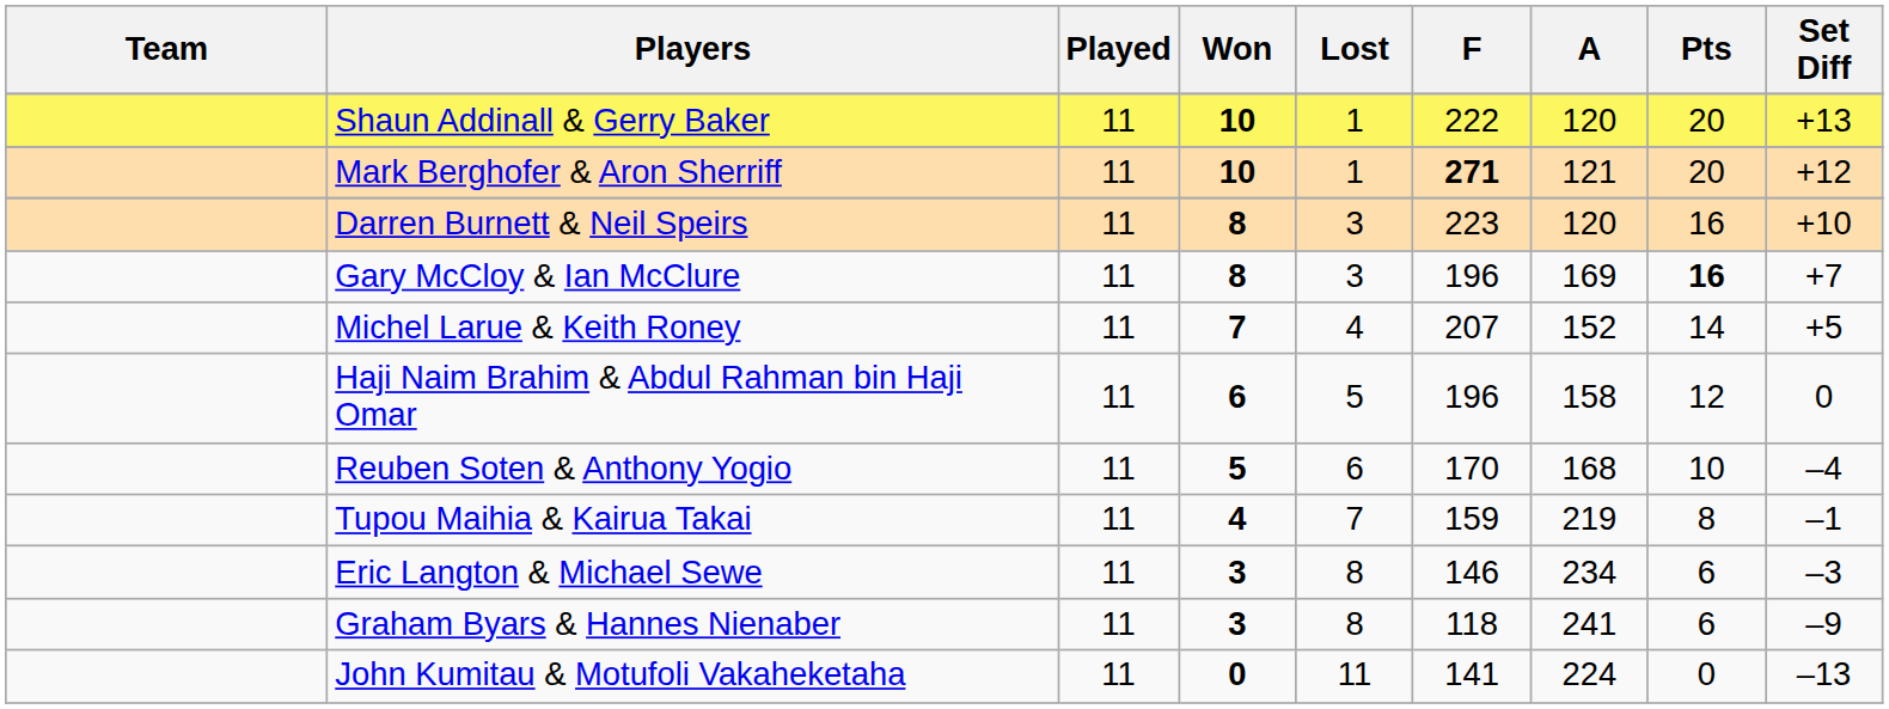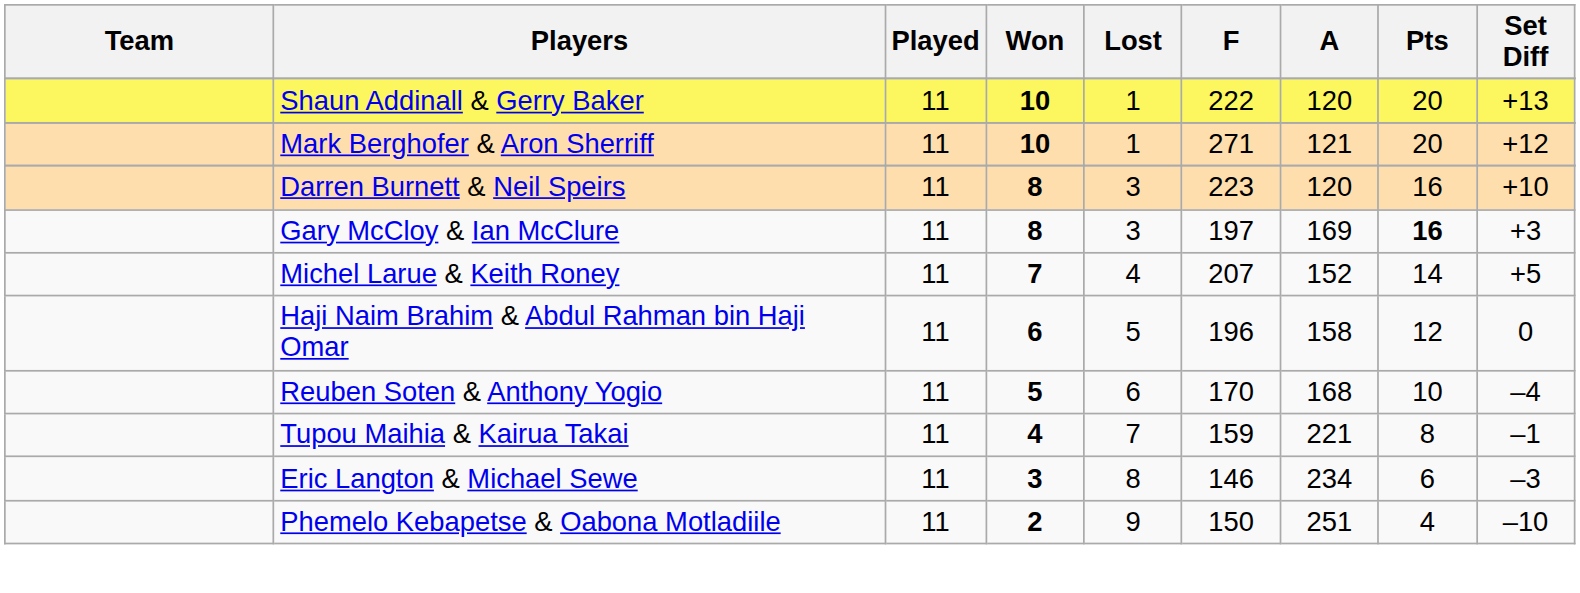Mark Berghofer & Aron Sherriff | F: bold -> normal
Gary McCloy & Ian McClure | F: 196 -> 197
Gary McCloy & Ian McClure | Set Diff: +7 -> +3
Tupou Maihia & Kairua Takai | A: 219 -> 221
- row: Graham Byars & Hannes Nienaber | 11 | 3 | 8 | 118 | 241 | 6 | –9
+ row: Phemelo Kebapetse & Oabona Motladiile | 11 | 2 | 9 | 150 | 251 | 4 | –10
- row: John Kumitau & Motufoli Vakaheketaha | 11 | 0 | 11 | 141 | 224 | 0 | –13
